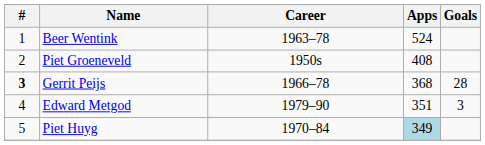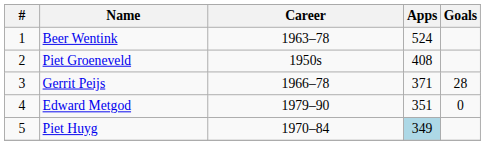Gerrit Peijs | #: bold -> normal
Gerrit Peijs | Apps: 368 -> 371
Edward Metgod | Goals: 3 -> 0
